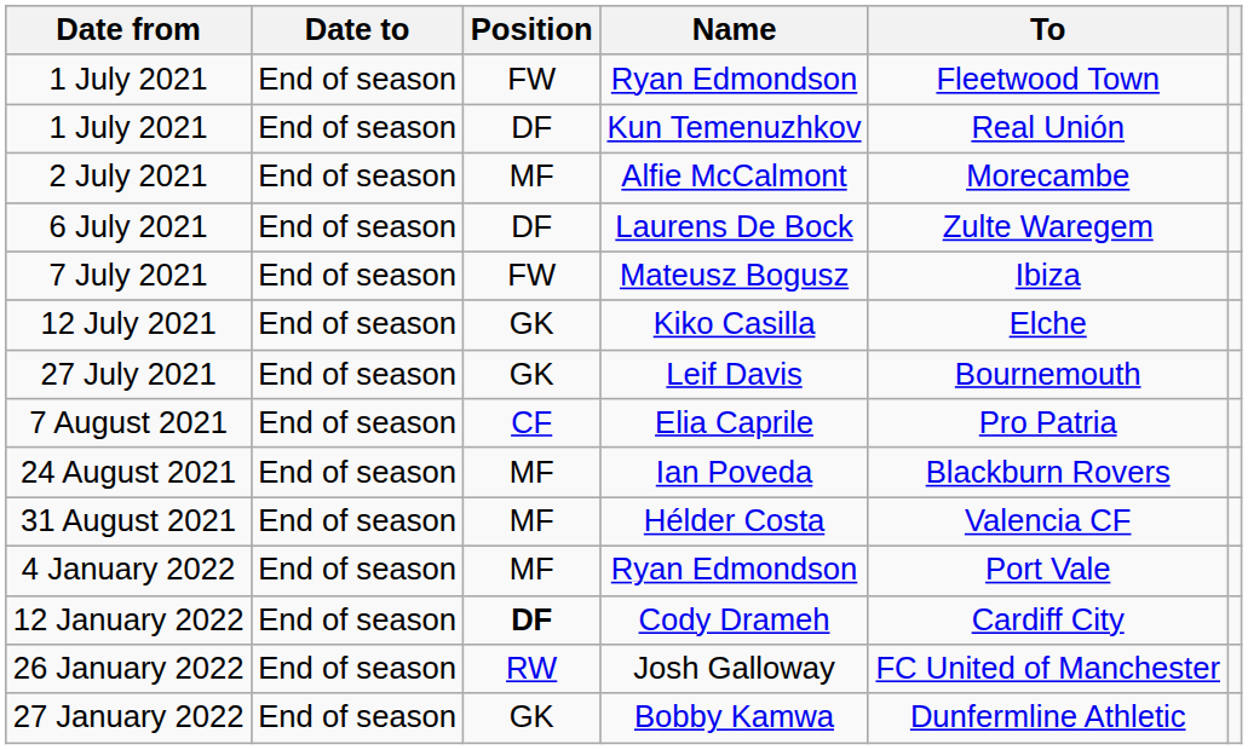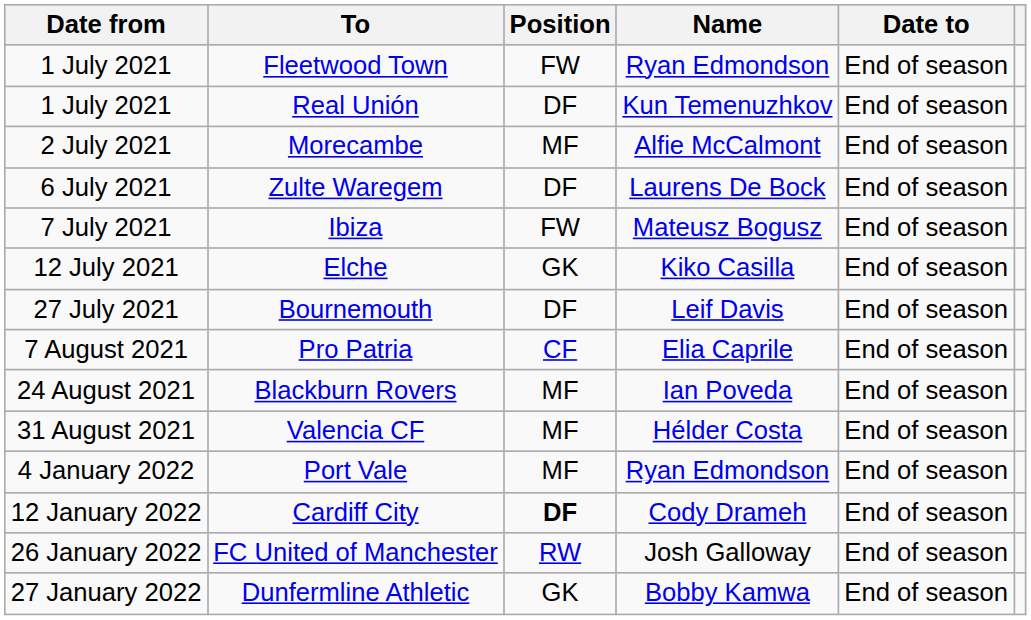columns swapped: Date to <-> To
27 July 2021 | Position: GK -> DF
